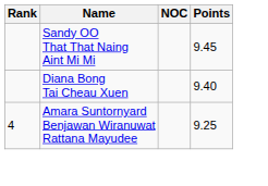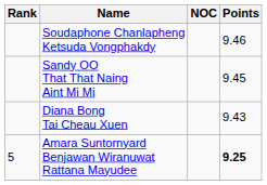+ row: Soudaphone Chanlapheng Ketsuda Vongphakdy | 9.46
Diana Bong Tai Cheau Xuen | Points: 9.40 -> 9.43
Amara Suntornyard Benjawan Wiranuwat Rattana Mayudee | Rank: 4 -> 5
Amara Suntornyard Benjawan Wiranuwat Rattana Mayudee | Points: normal -> bold
